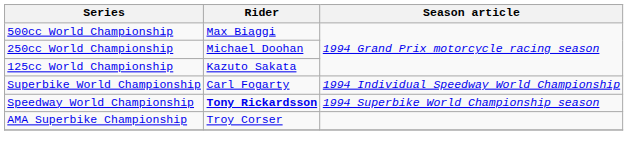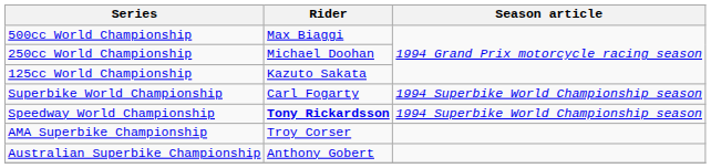Superbike World Championship | Season article: 1994 Individual Speedway World Championship -> 1994 Superbike World Championship season
+ row: Australian Superbike Championship | Anthony Gobert
